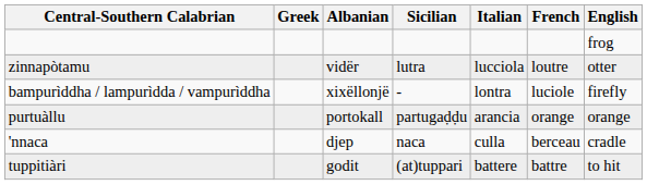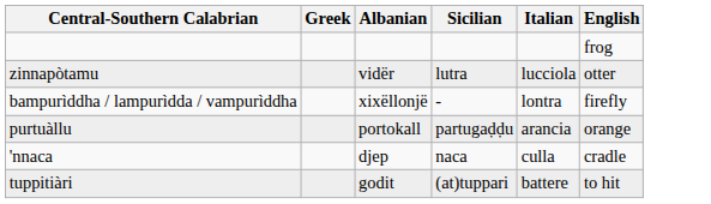- column: French | loutre | luciole | orange | berceau | battre
